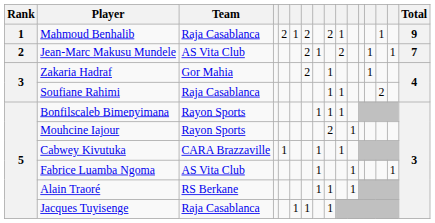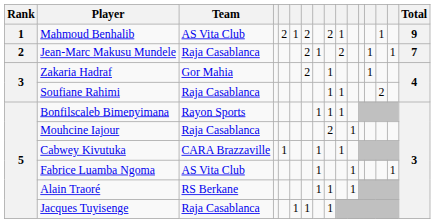Mahmoud Benhalib | Team: Raja Casablanca -> AS Vita Club
Jean-Marc Makusu Mundele | Team: AS Vita Club -> Raja Casablanca
Mouhcine Iajour | Team: Rayon Sports -> Raja Casablanca
